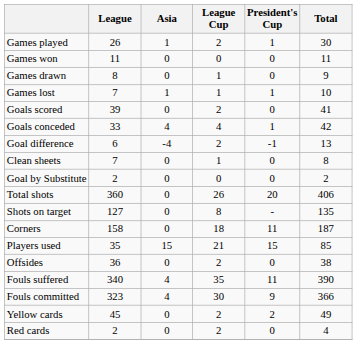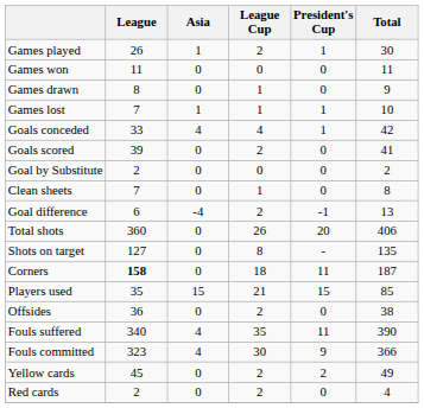rows swapped: Goals scored <-> Goals conceded
rows swapped: Goal difference <-> Goal by Substitute
Corners | League: normal -> bold
